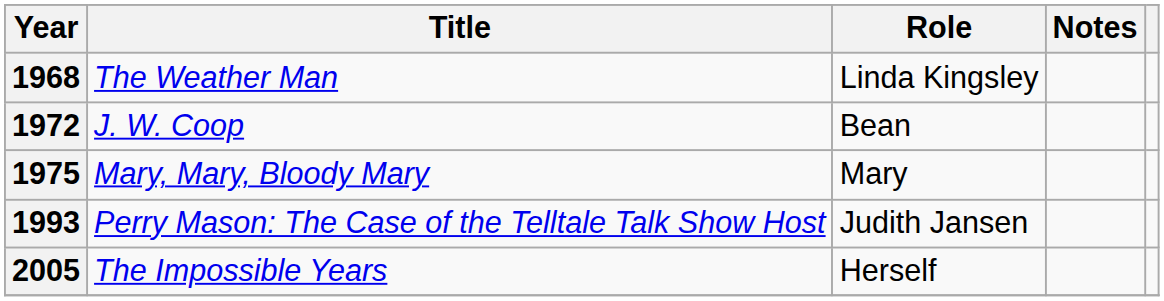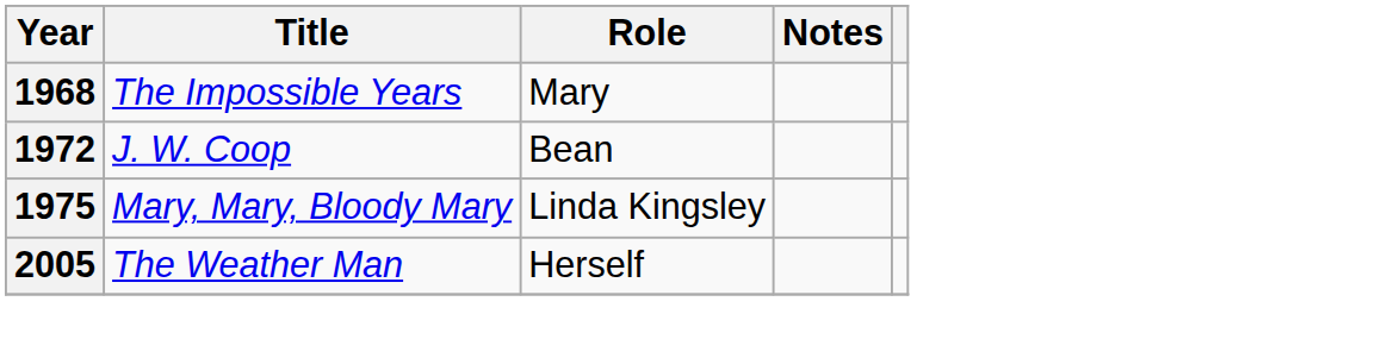1968 | Title: The Weather Man -> The Impossible Years
1968 | Role: Linda Kingsley -> Mary
1975 | Role: Mary -> Linda Kingsley
- row: 1993 | Perry Mason: The Case of the Telltale Talk Show Host | Judith Jansen
2005 | Title: The Impossible Years -> The Weather Man
